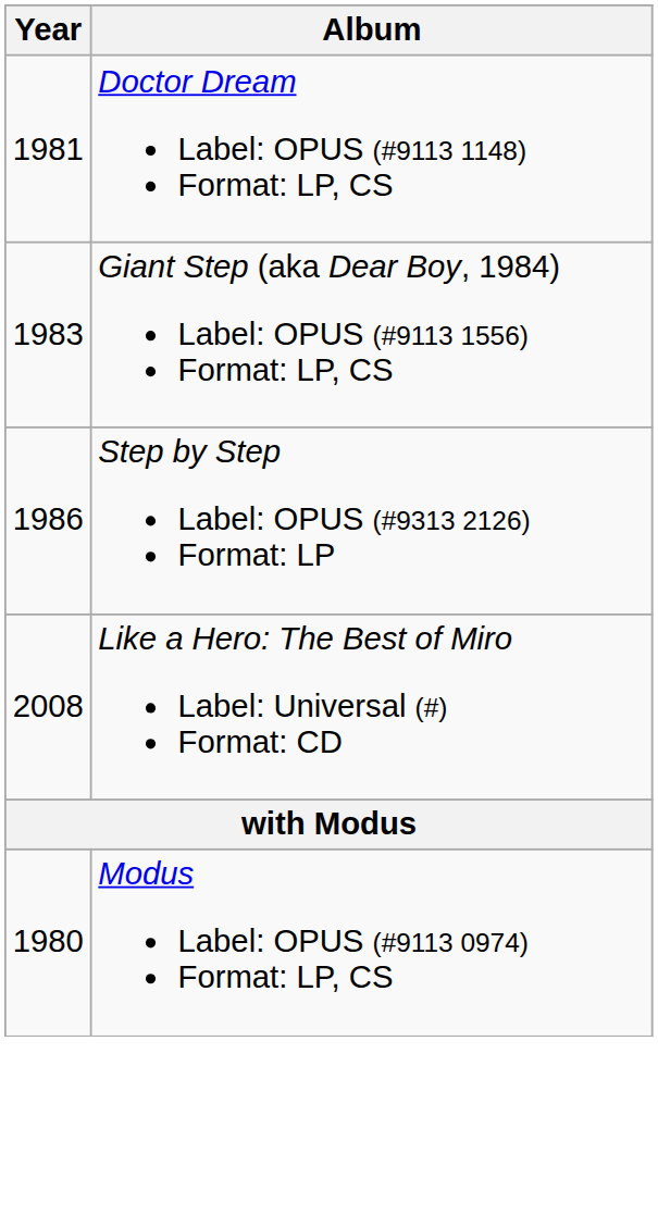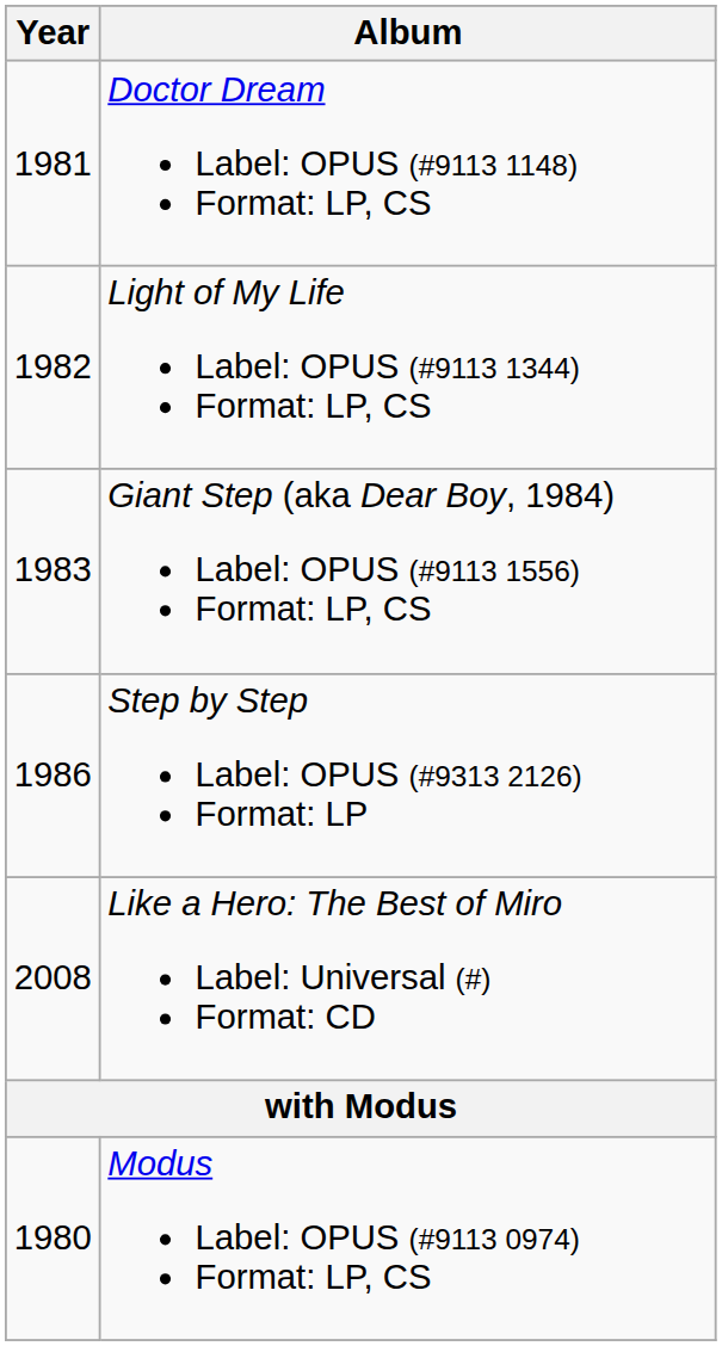+ row: 1982 | Light of My Life Label: OPUS (#9113 1344) Format: LP, CS
